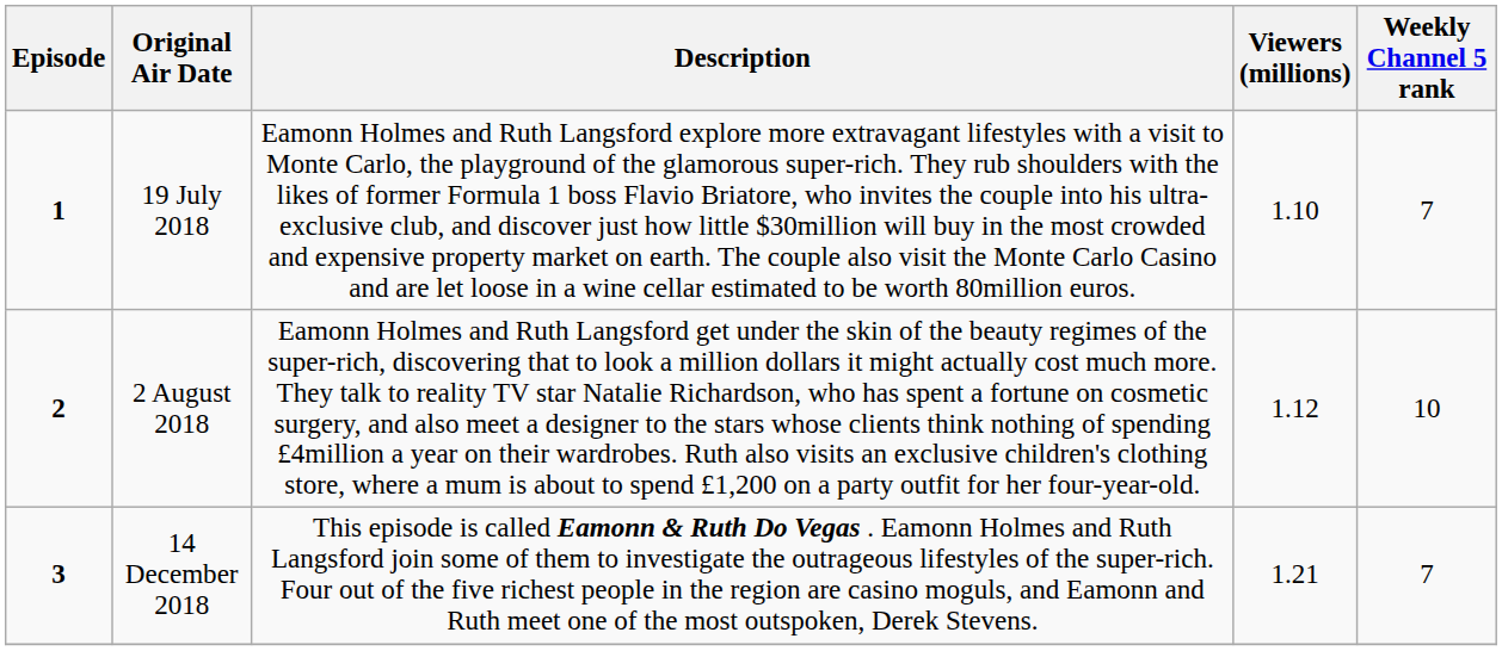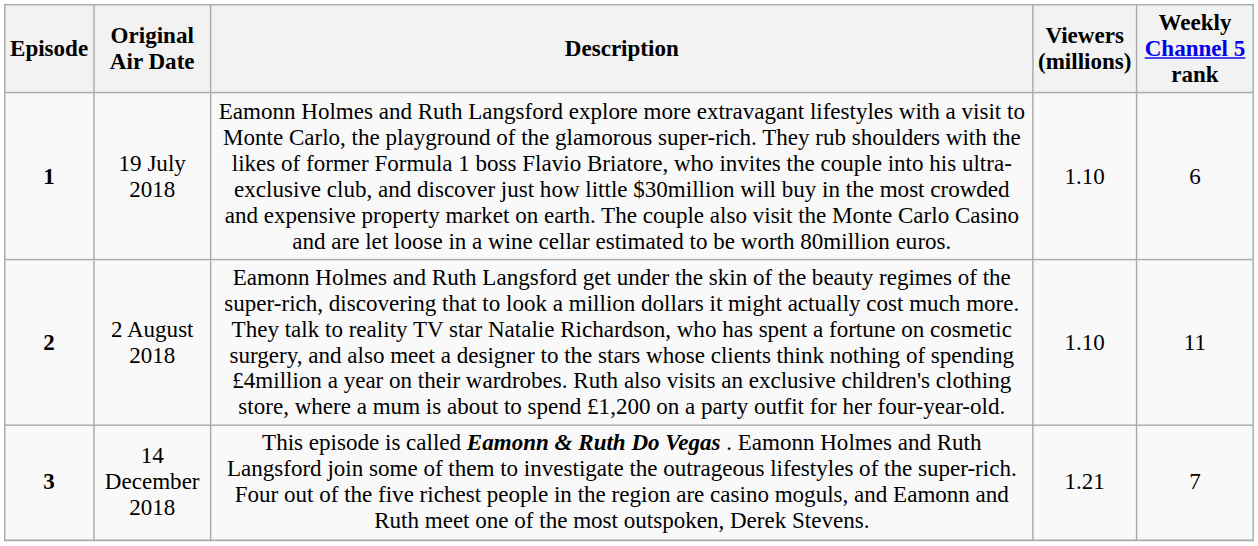19 July 2018 | Weekly Channel 5 rank: 7 -> 6
2 August 2018 | Viewers (millions): 1.12 -> 1.10
2 August 2018 | Weekly Channel 5 rank: 10 -> 11
